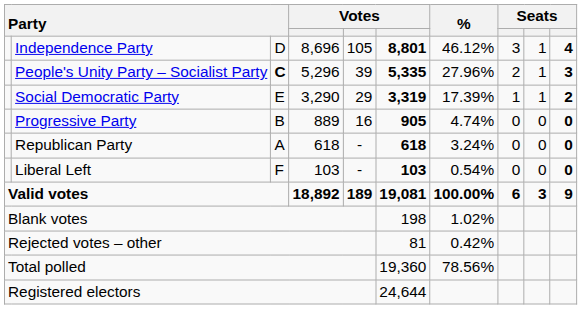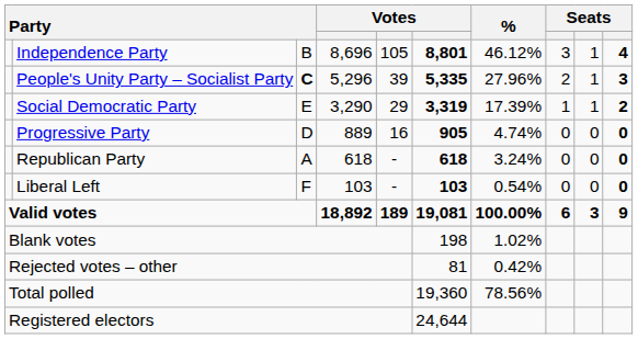Independence Party | column 3: D -> B
Progressive Party | column 3: B -> D
